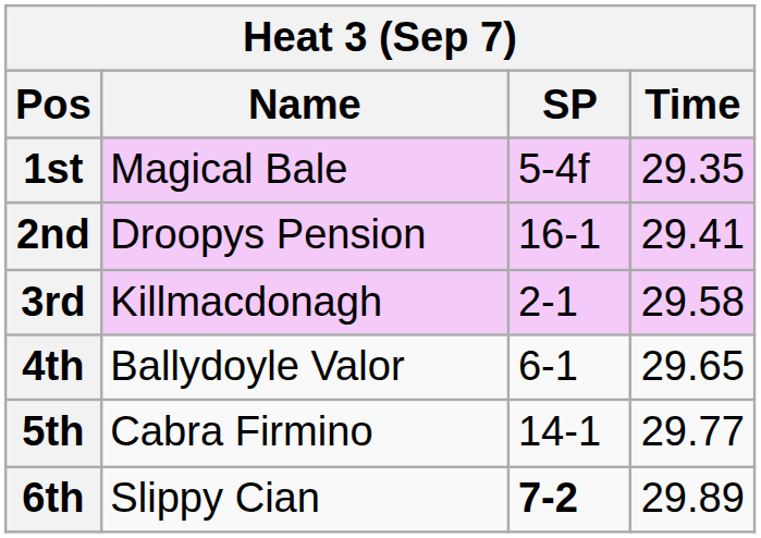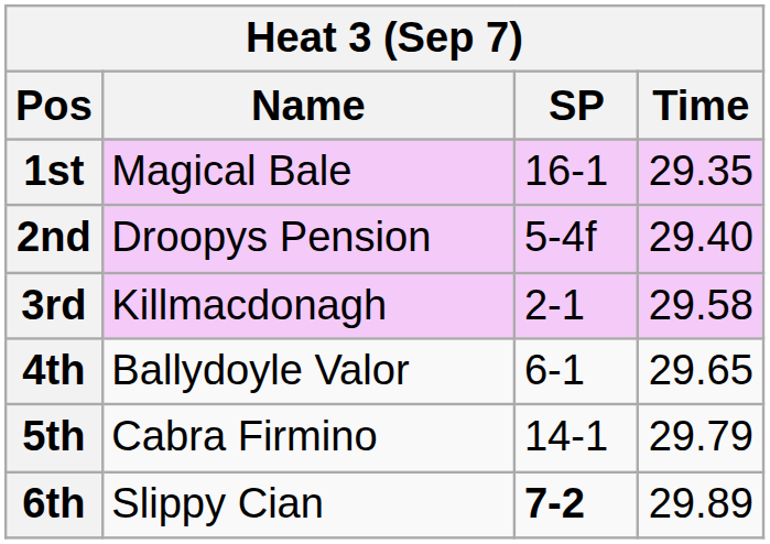1st | SP: 5-4f -> 16-1
2nd | SP: 16-1 -> 5-4f
2nd | Time: 29.41 -> 29.40
5th | Time: 29.77 -> 29.79
